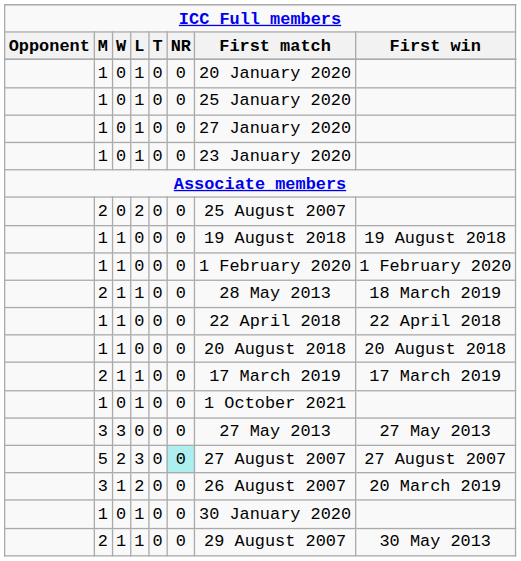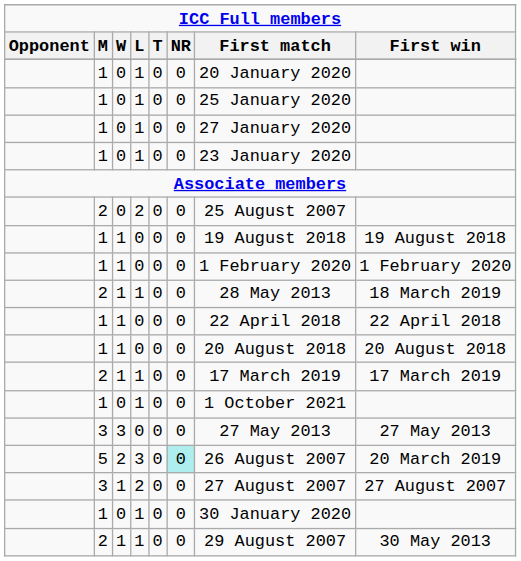5 | First match: 27 August 2007 -> 26 August 2007
5 | First win: 27 August 2007 -> 20 March 2019
3 / 1 | First match: 26 August 2007 -> 27 August 2007
3 / 1 | First win: 20 March 2019 -> 27 August 2007
